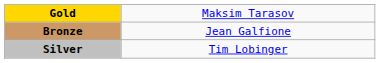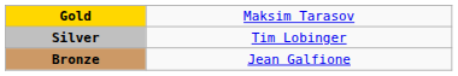rows swapped: Silver <-> Bronze
